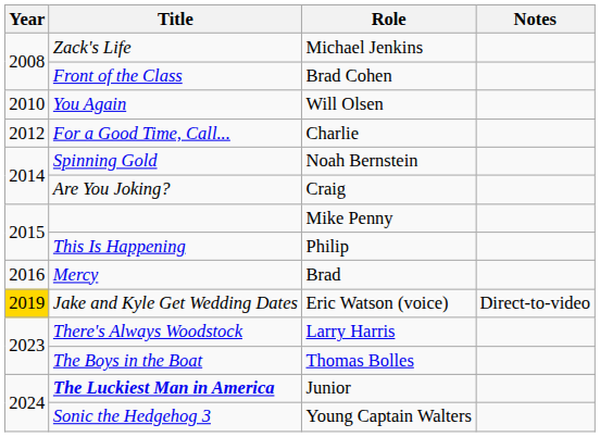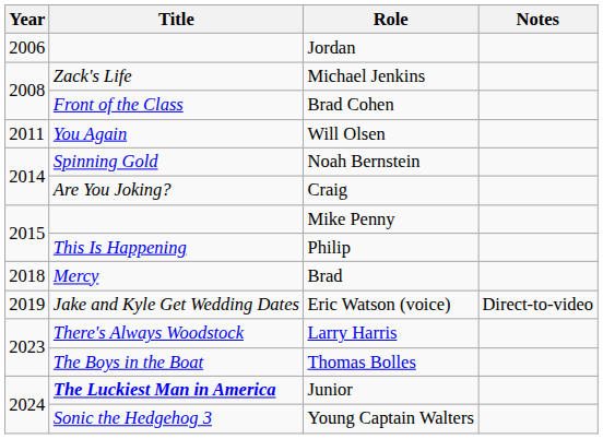+ row: 2006 | Jordan
Will Olsen | Year: 2010 -> 2011
- row: 2012 | For a Good Time, Call... | Charlie
Brad | Year: 2016 -> 2018
Eric Watson (voice) | Year: gold background -> no background
